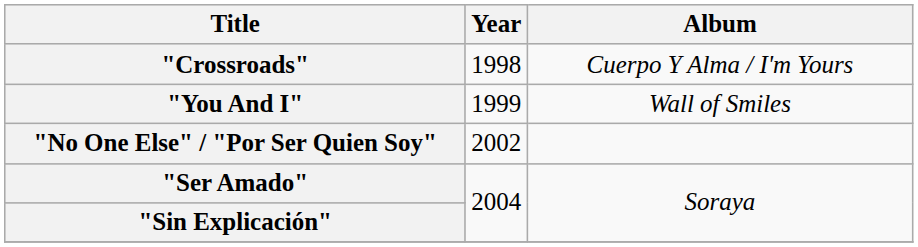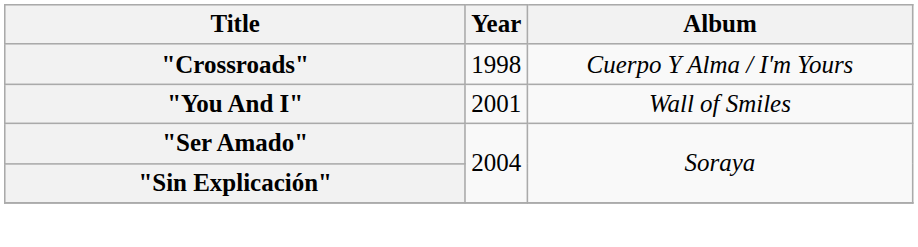"You And I" | Year: 1999 -> 2001
- row: "No One Else" / "Por Ser Quien Soy" | 2002
